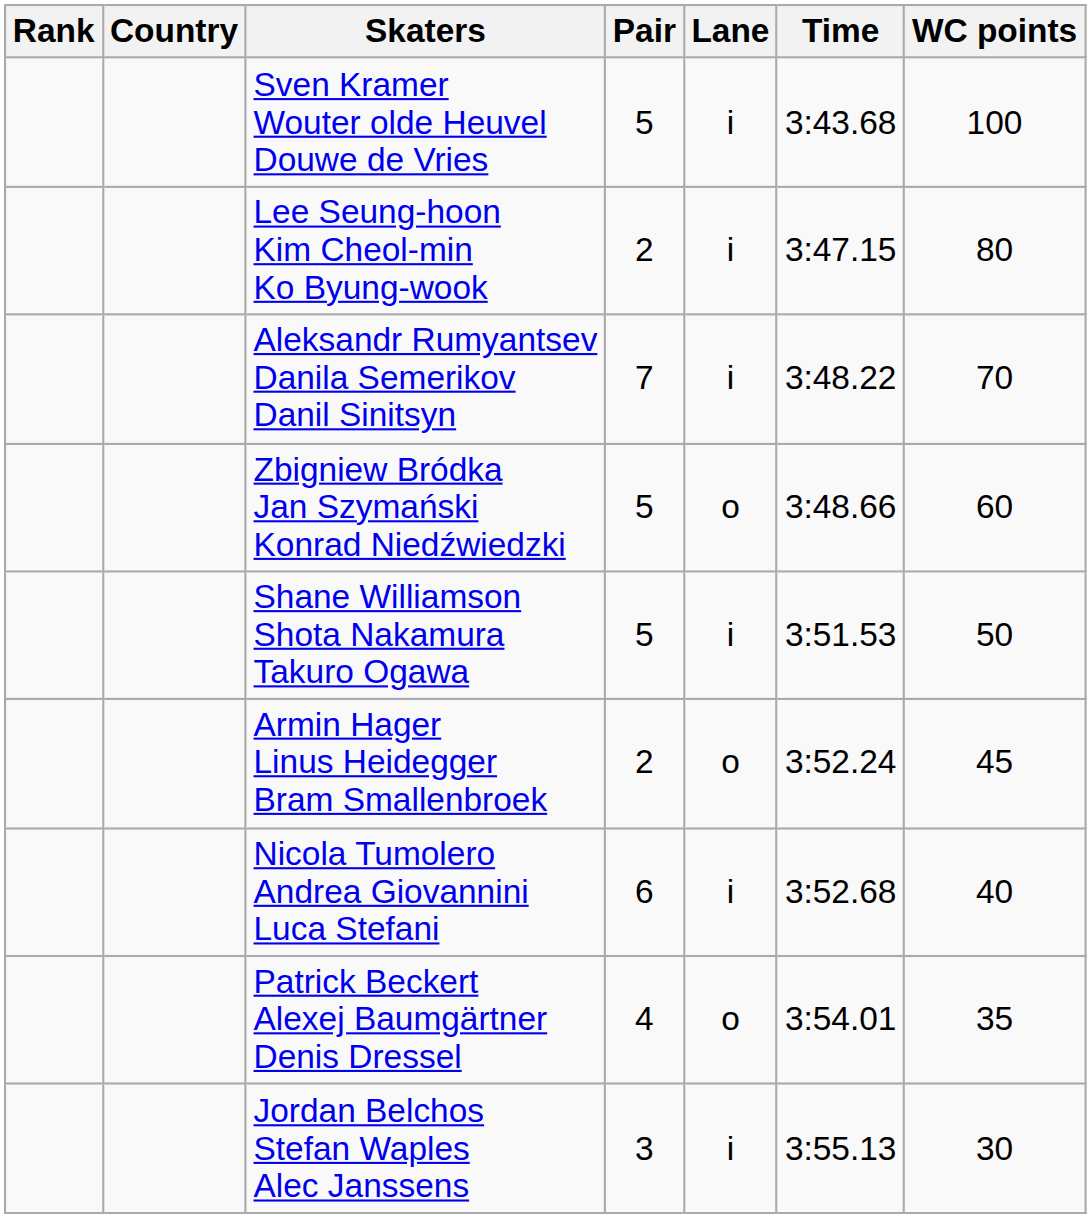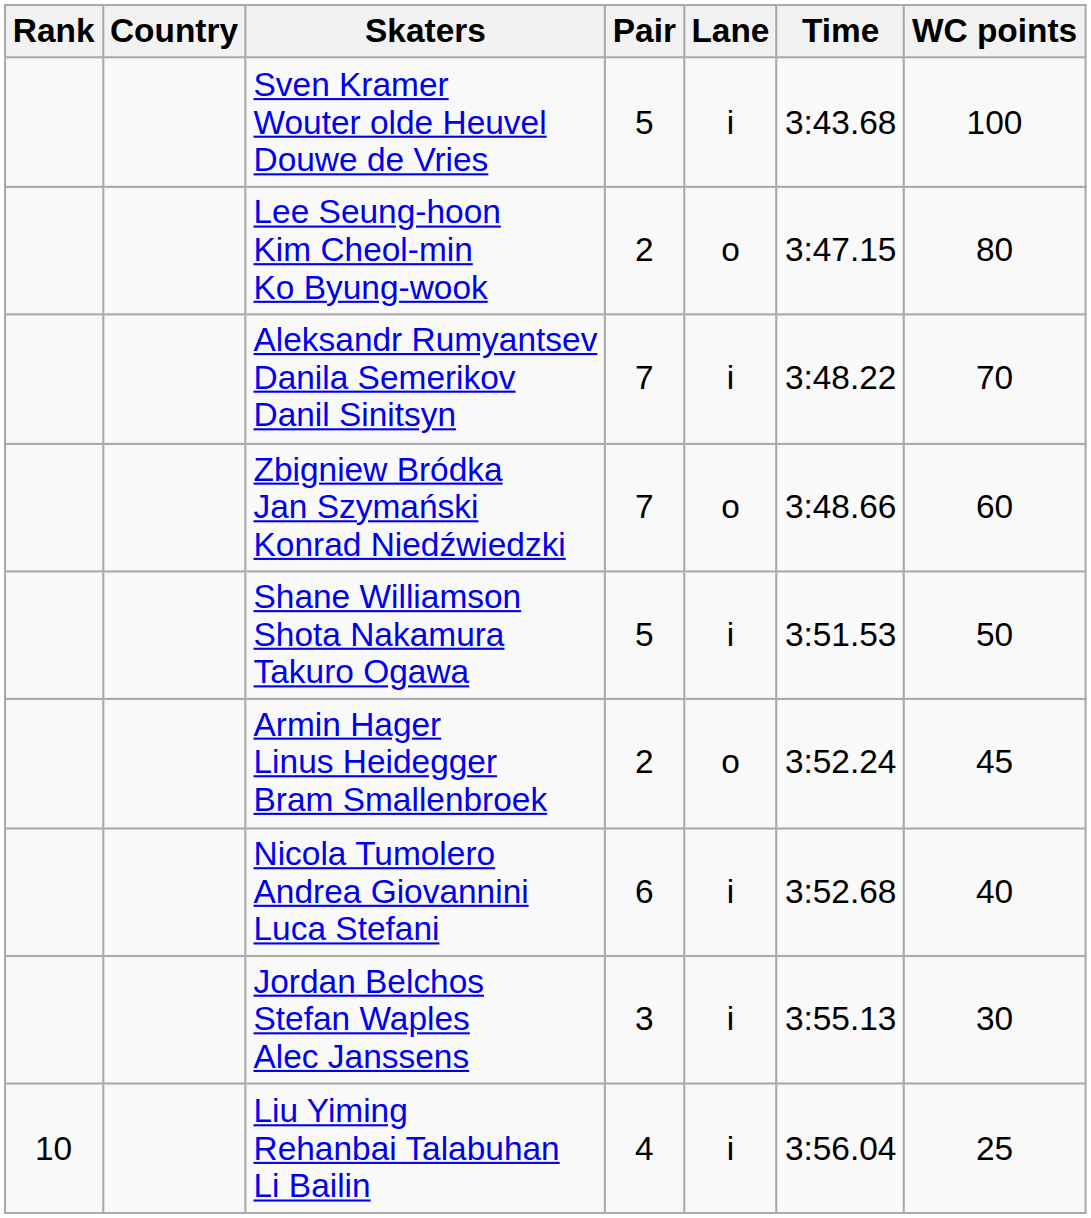Lee Seung-hoon Kim Cheol-min Ko Byung-wook | Lane: i -> o
Zbigniew Bródka Jan Szymański Konrad Niedźwiedzki | Pair: 5 -> 7
- row: Patrick Beckert Alexej Baumgärtner Denis Dressel | 4 | o | 3:54.01 | 35
+ row: 10 | Liu Yiming Rehanbai Talabuhan Li Bailin | 4 | i | 3:56.04 | 25
